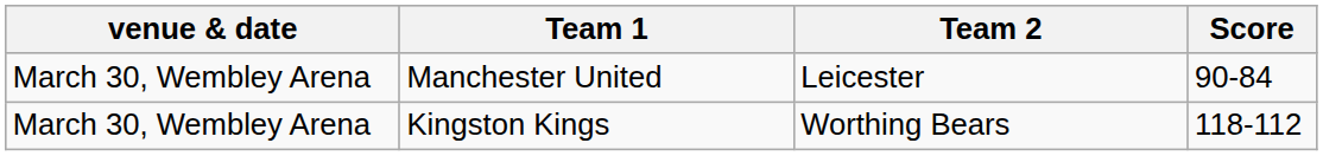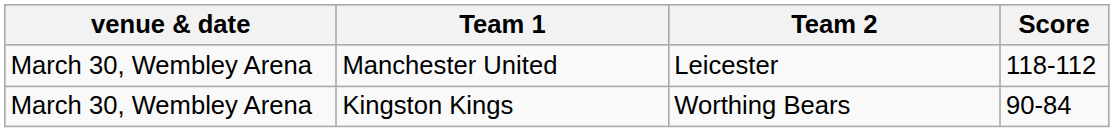Manchester United | Score: 90-84 -> 118-112
Kingston Kings | Score: 118-112 -> 90-84
